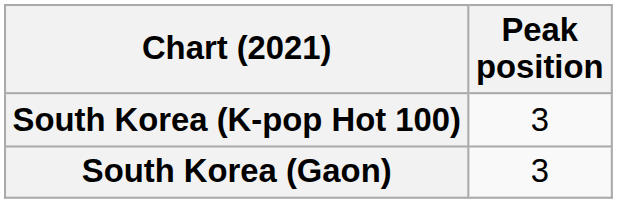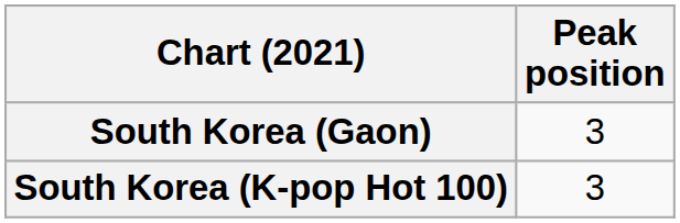rows swapped: South Korea (Gaon) <-> South Korea (K-pop Hot 100)
